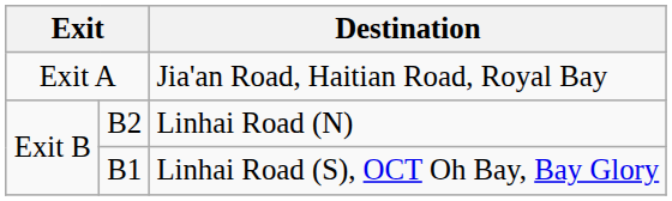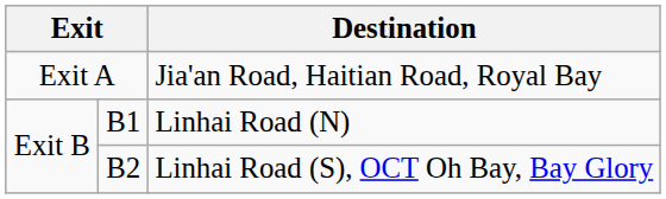Linhai Road (N) | column 2: B2 -> B1
Linhai Road (S), OCT Oh Bay, Bay Glory | column 2: B1 -> B2
